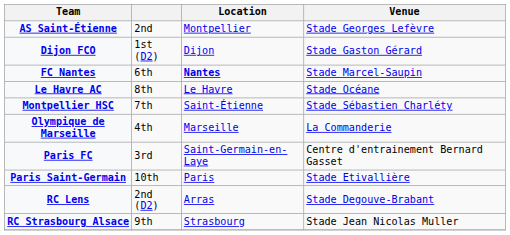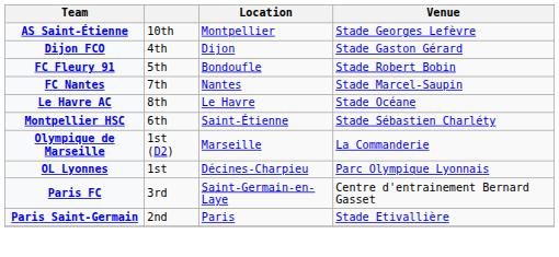AS Saint-Étienne | column 2: 2nd -> 10th
Dijon FCO | column 2: 1st (D2) -> 4th
+ row: FC Fleury 91 | 5th | Bondoufle | Stade Robert Bobin
FC Nantes | column 2: 6th -> 7th
FC Nantes | Location: bold -> normal
Montpellier HSC | column 2: 7th -> 6th
Olympique de Marseille | column 2: 4th -> 1st (D2)
+ row: OL Lyonnes | 1st | Décines-Charpieu | Parc Olympique Lyonnais
Paris Saint-Germain | column 2: 10th -> 2nd
- row: RC Lens | 2nd (D2) | Arras | Stade Degouve-Brabant
- row: RC Strasbourg Alsace | 9th | Strasbourg | Stade Jean Nicolas Muller
